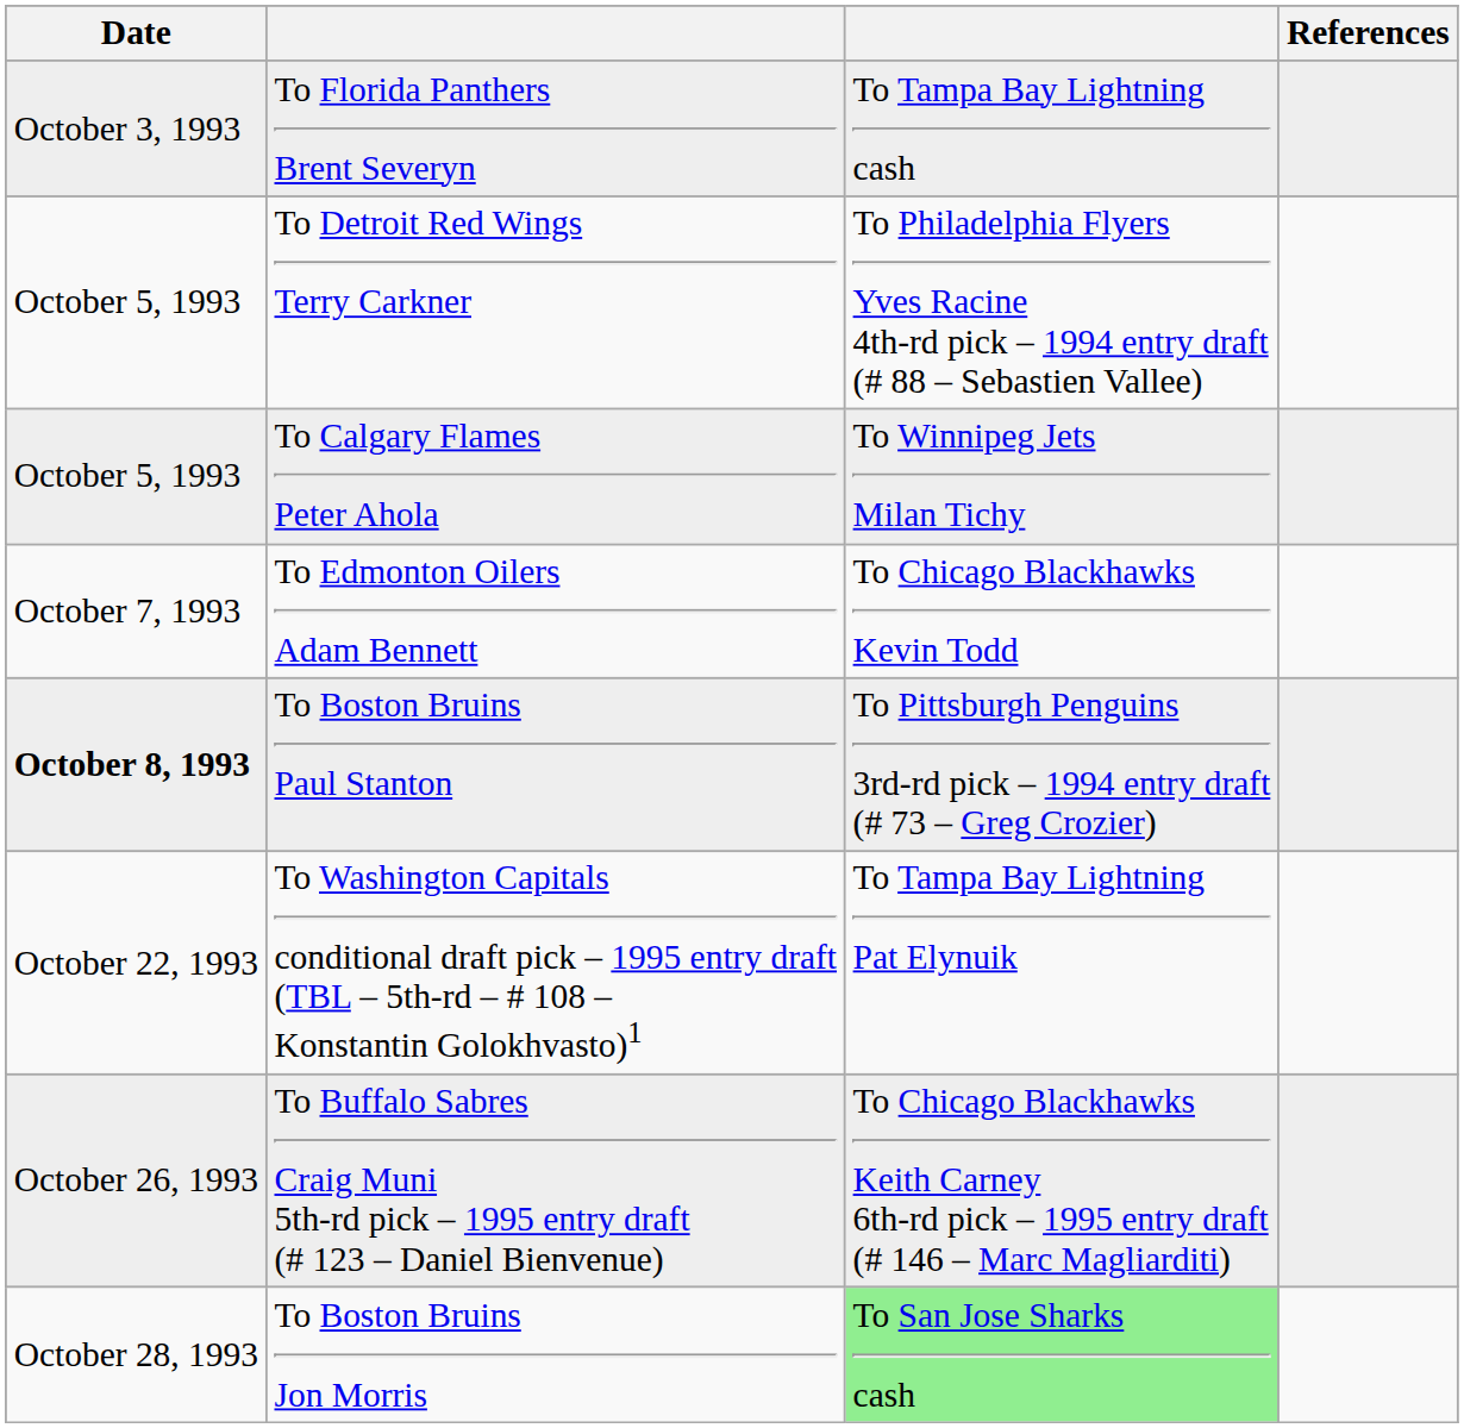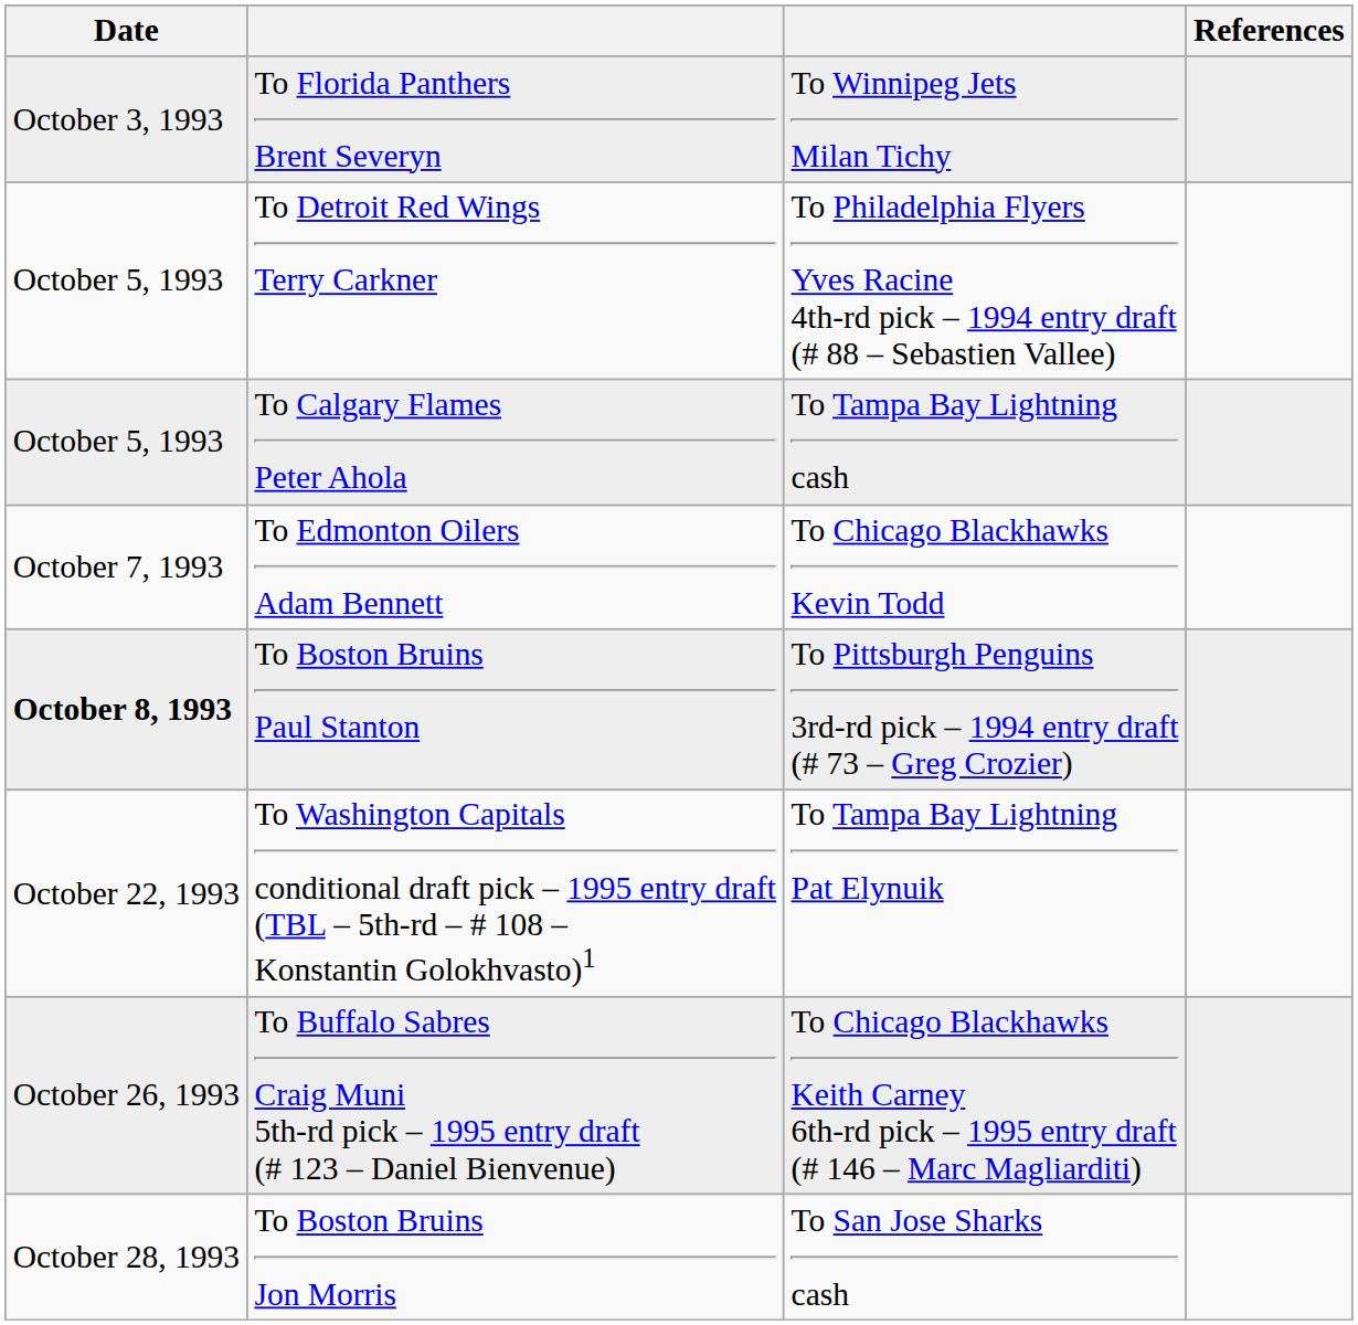To Florida Panthers Brent Severyn | column 3: To Tampa Bay Lightning cash -> To Winnipeg Jets Milan Tichy
To Calgary Flames Peter Ahola | column 3: To Winnipeg Jets Milan Tichy -> To Tampa Bay Lightning cash
To Boston Bruins Jon Morris | column 3: lightgreen background -> no background
